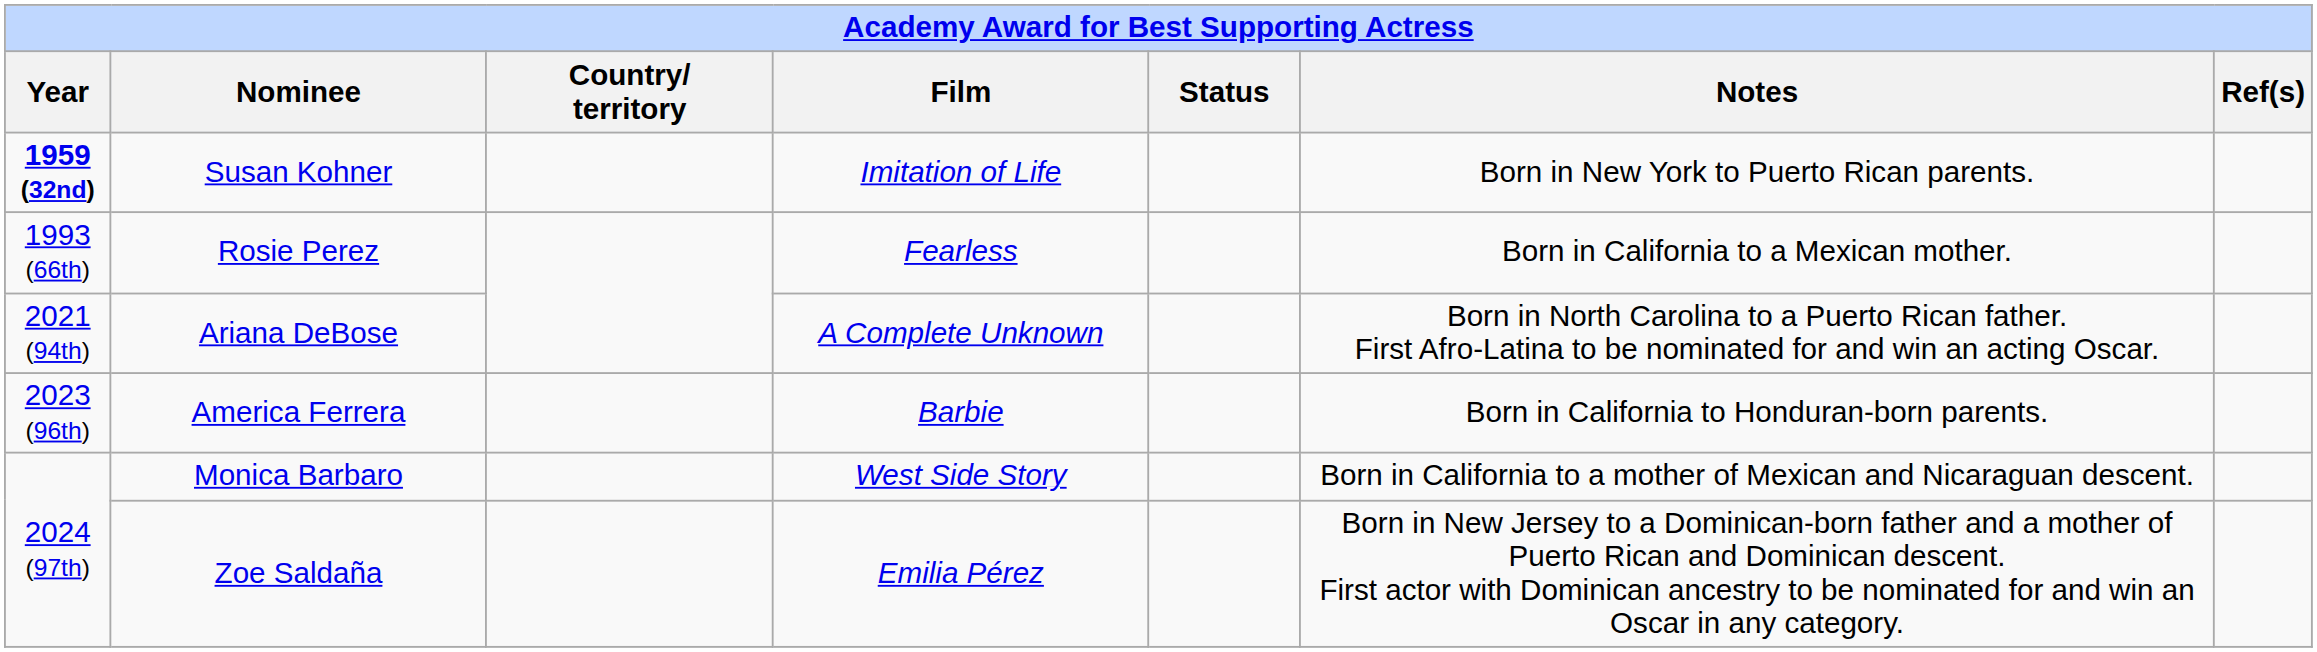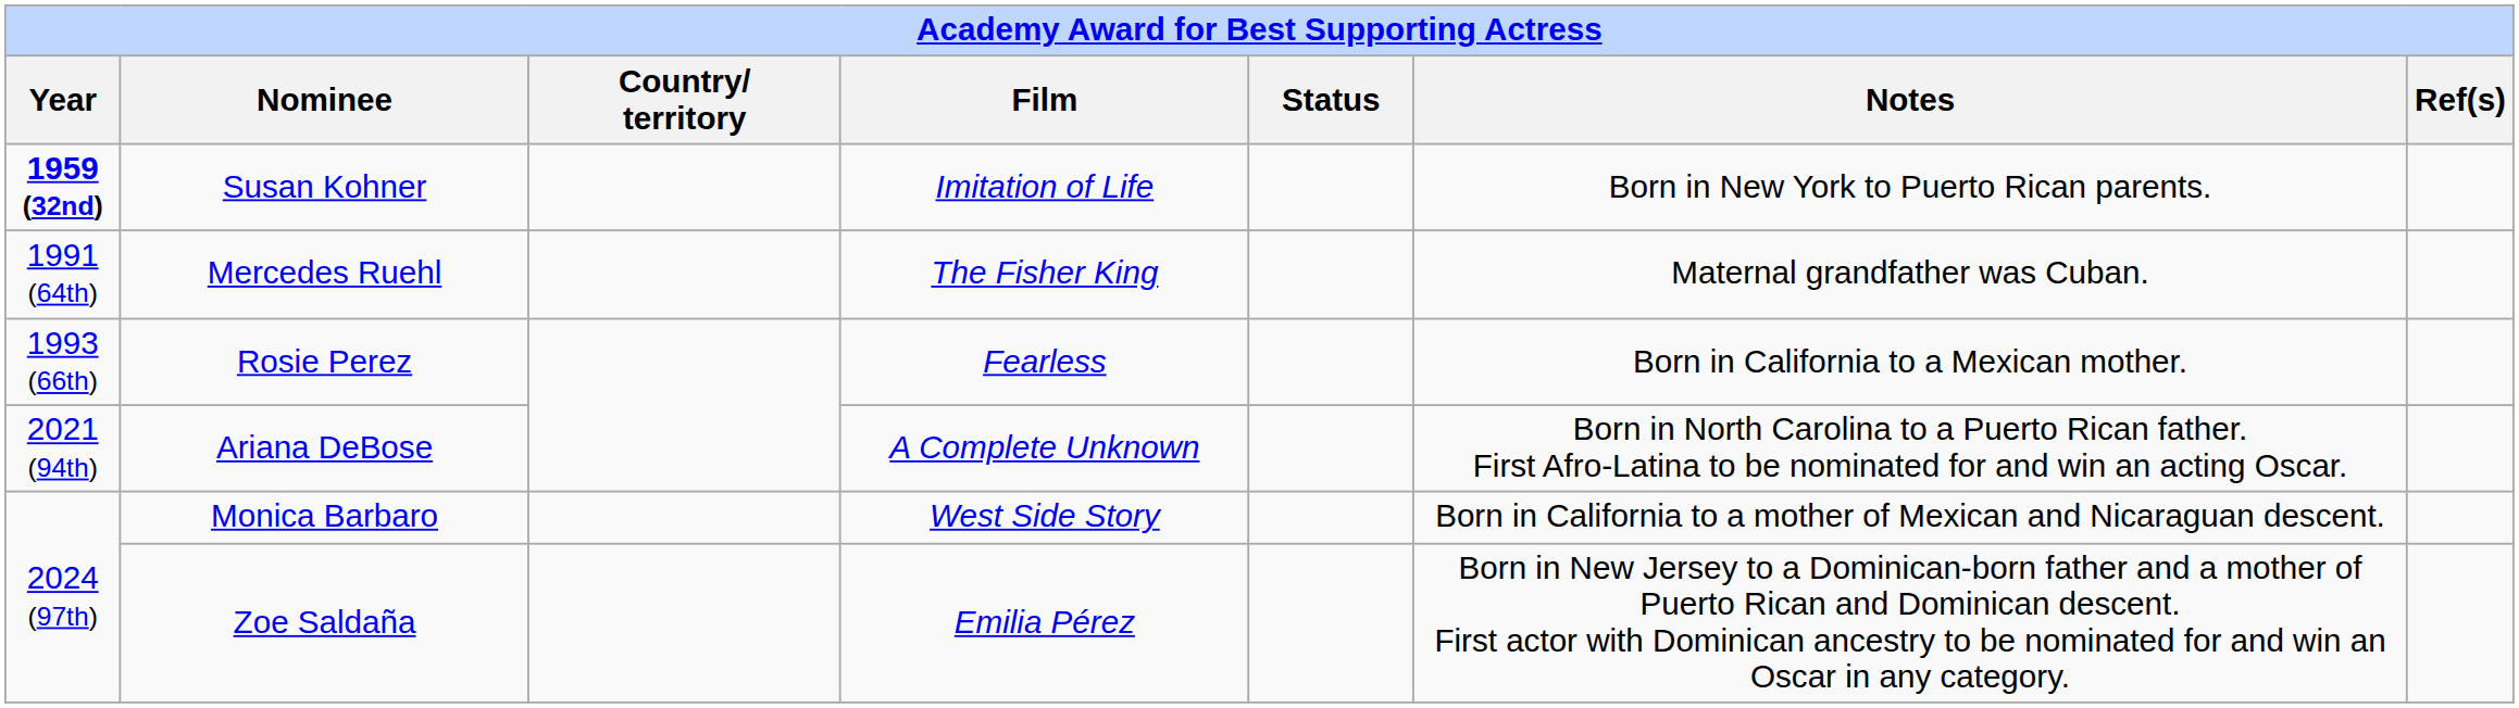+ row: 1991 (64th) | Mercedes Ruehl | The Fisher King | Maternal grandfather was Cuban.
- row: 2023 (96th) | America Ferrera | Barbie | Born in California to Honduran-born parents.
